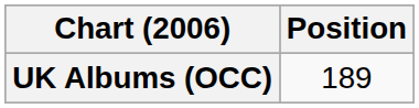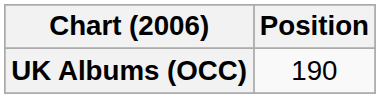UK Albums (OCC) | Position: 189 -> 190
